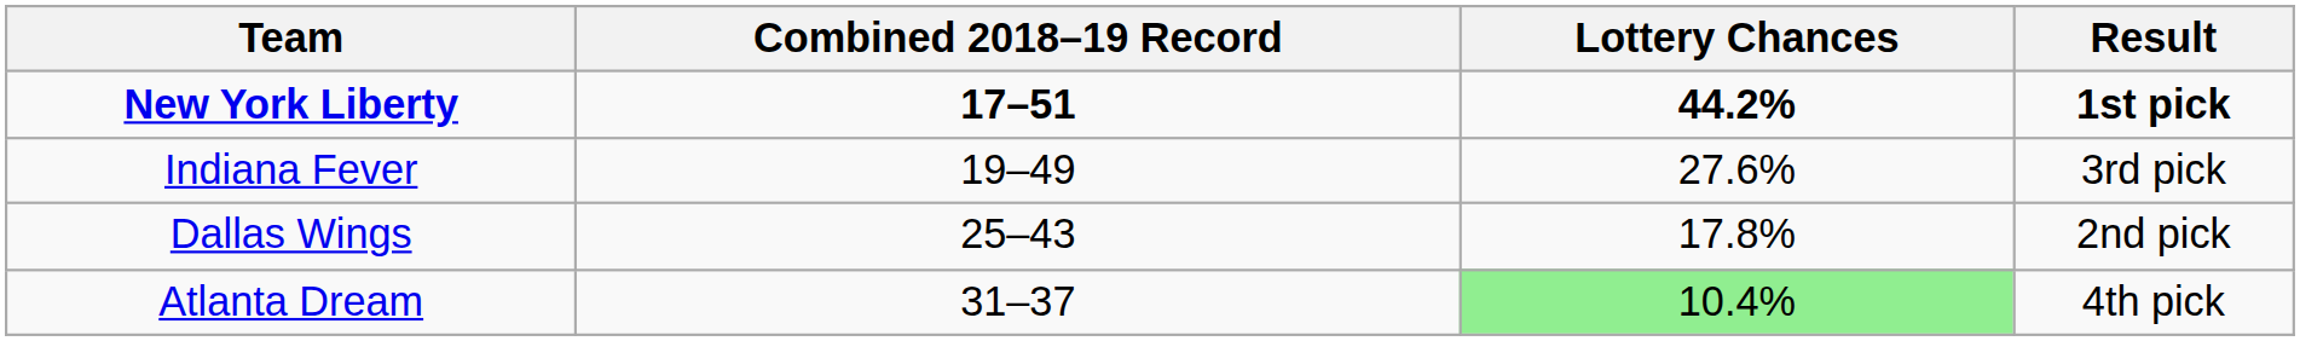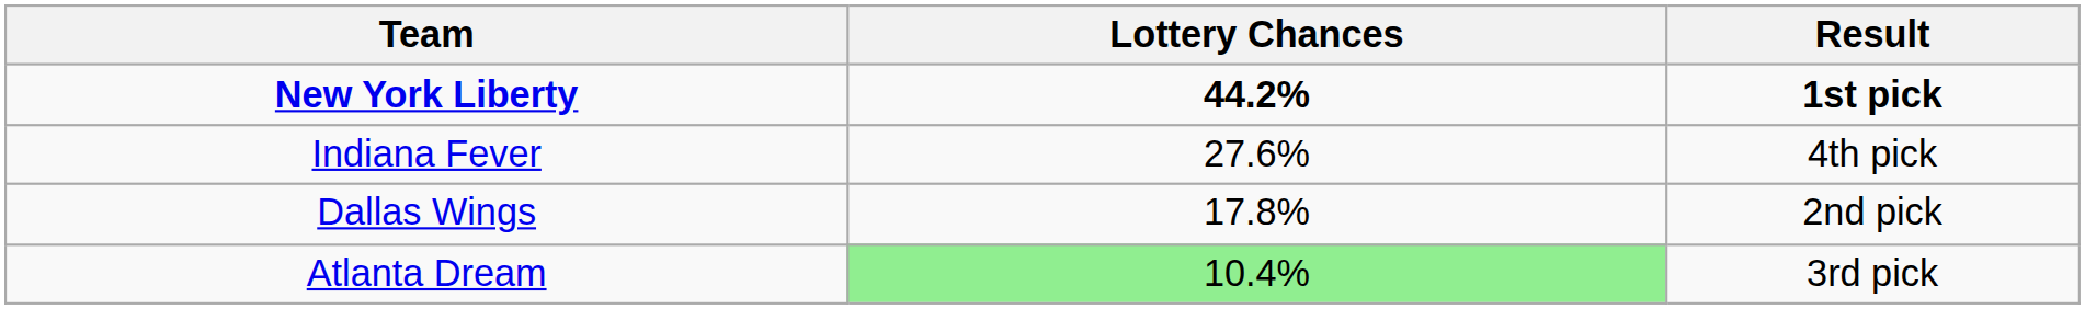- column: Combined 2018–19 Record | 17–51 | 19–49 | 25–43 | 31–37
Indiana Fever | Result: 3rd pick -> 4th pick
Atlanta Dream | Result: 4th pick -> 3rd pick
